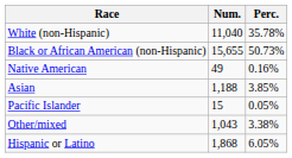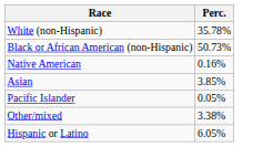- column: Num. | 11,040 | 15,655 | 49 | 1,188 | 15 | 1,043 | 1,868
